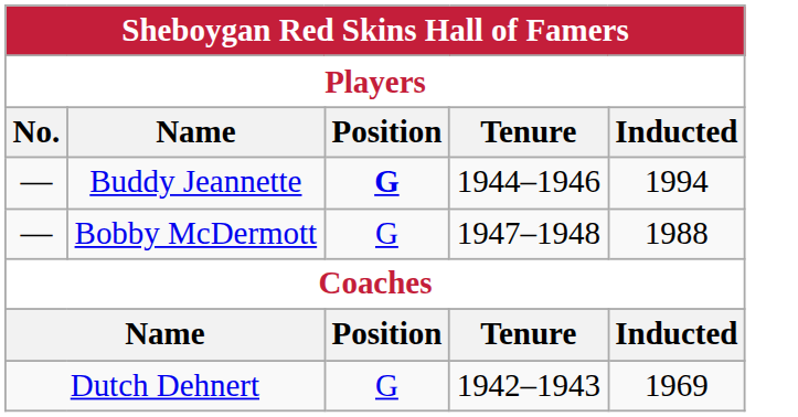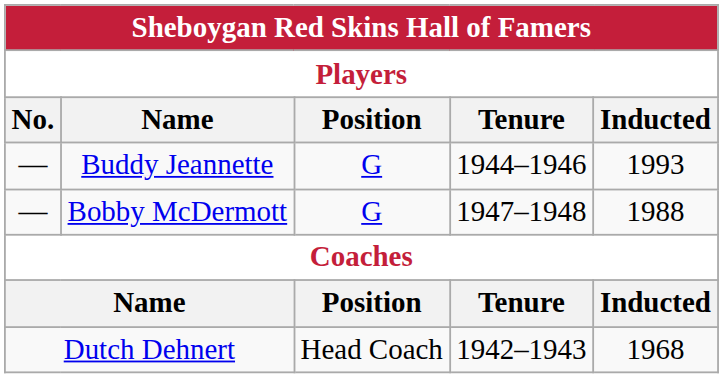Buddy Jeannette | Position: bold -> normal
Buddy Jeannette | Inducted: 1994 -> 1993
Dutch Dehnert | Position: G -> Head Coach
Dutch Dehnert | Inducted: 1969 -> 1968
